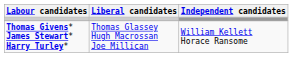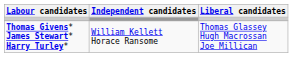columns swapped: Liberal candidates <-> Independent candidates
